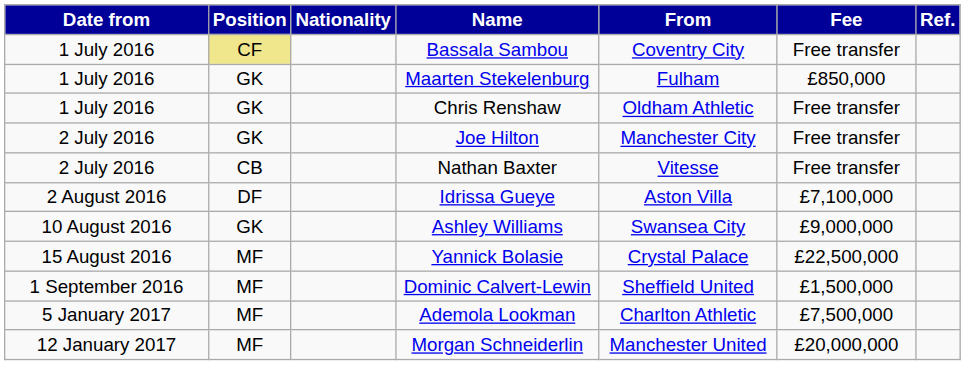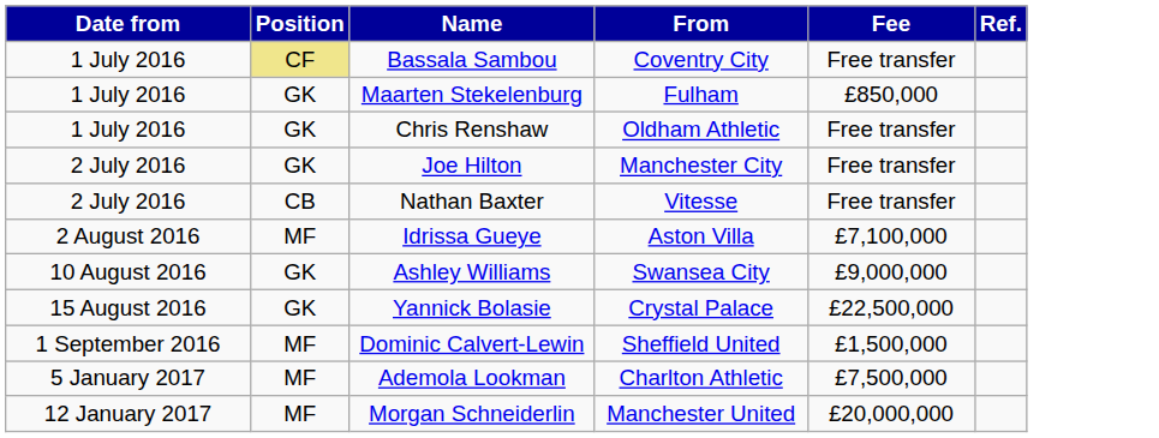- column: Nationality
Idrissa Gueye | Position: DF -> MF
Yannick Bolasie | Position: MF -> GK
